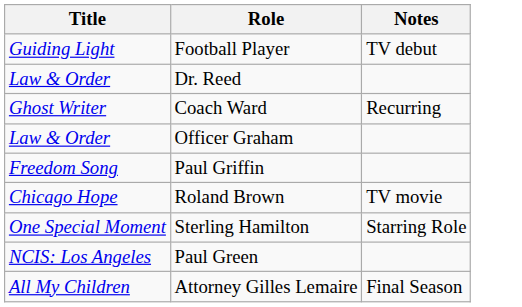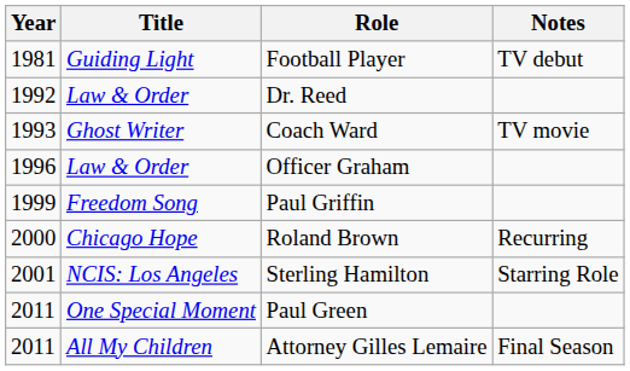+ column: Year | 1981 | 1992 | 1993 | 1996 | 1999 | 2000 | 2001 | 2011 | 2011
Coach Ward | Notes: Recurring -> TV movie
Roland Brown | Notes: TV movie -> Recurring
Sterling Hamilton | Title: One Special Moment -> NCIS: Los Angeles
Paul Green | Title: NCIS: Los Angeles -> One Special Moment
